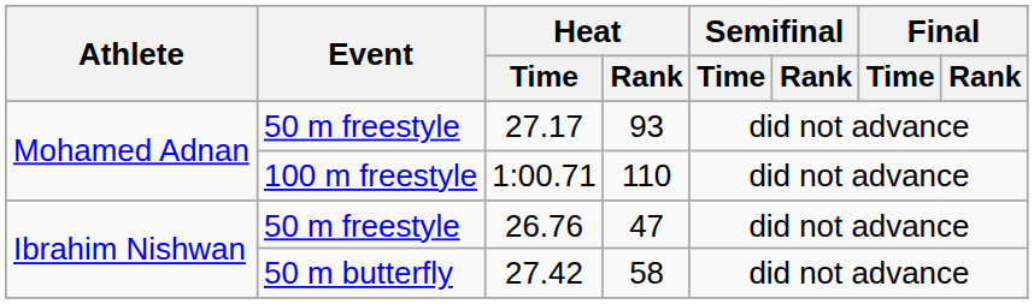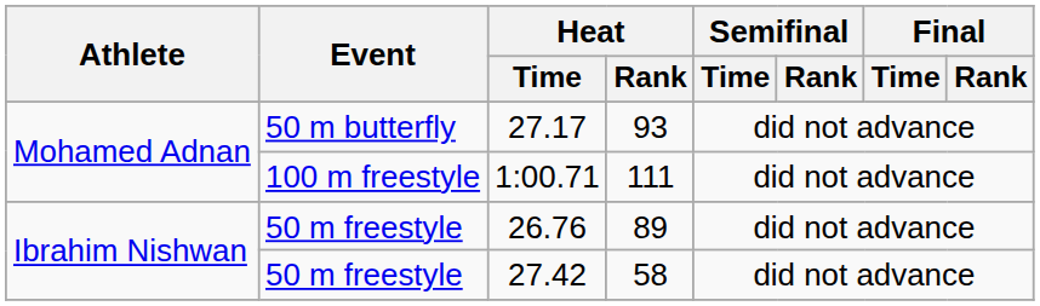27.17 | Event: 50 m freestyle -> 50 m butterfly
1:00.71 | Heat / Rank: 110 -> 111
26.76 | Heat / Rank: 47 -> 89
27.42 | Event: 50 m butterfly -> 50 m freestyle
